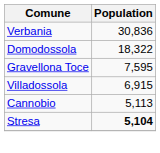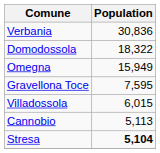+ row: Omegna | 15,949
Villadossola | Population: 6,915 -> 6,015
